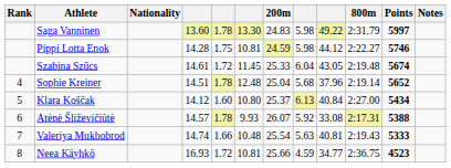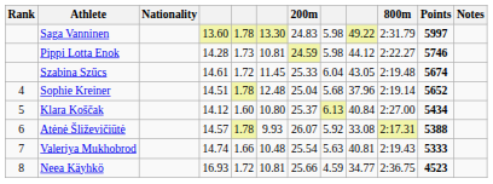Pippi Lotta Enok | column 5: 1.75 -> 1.73
